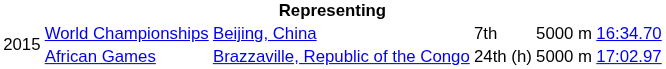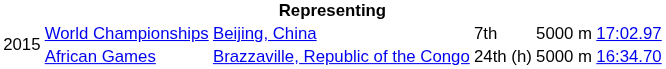World Championships | column 6: 16:34.70 -> 17:02.97
African Games | column 6: 17:02.97 -> 16:34.70
